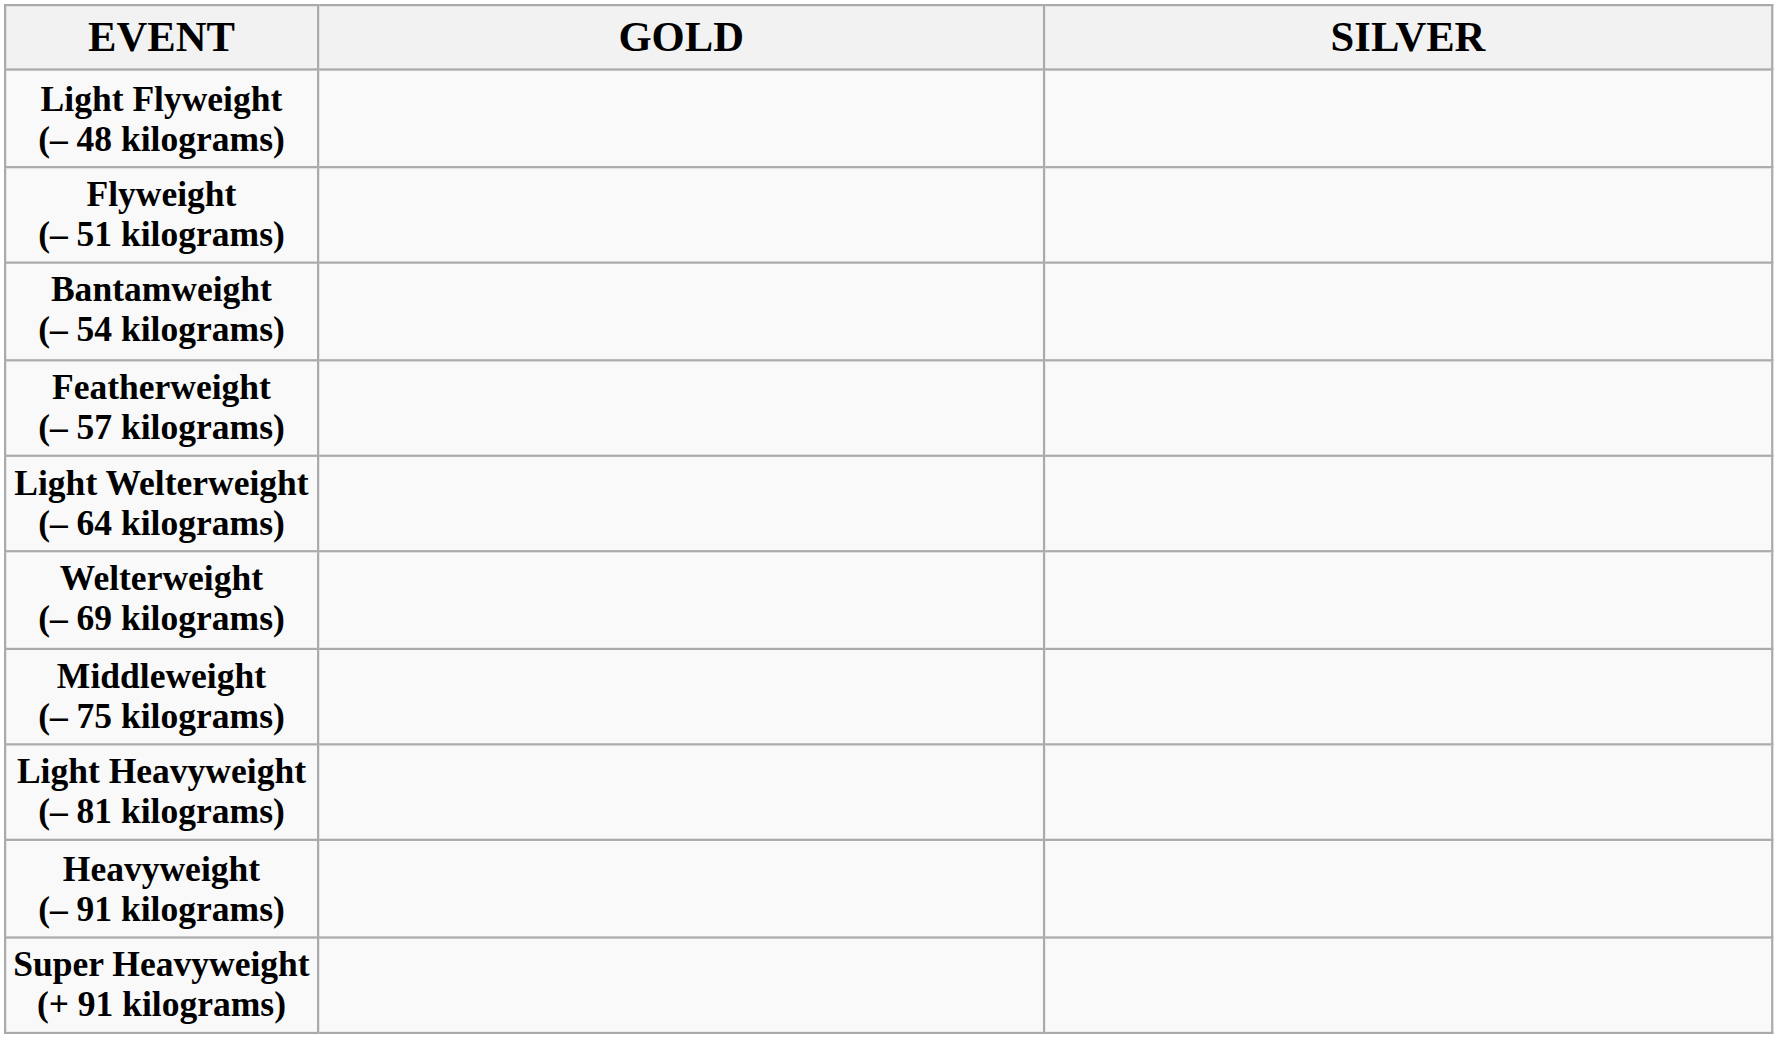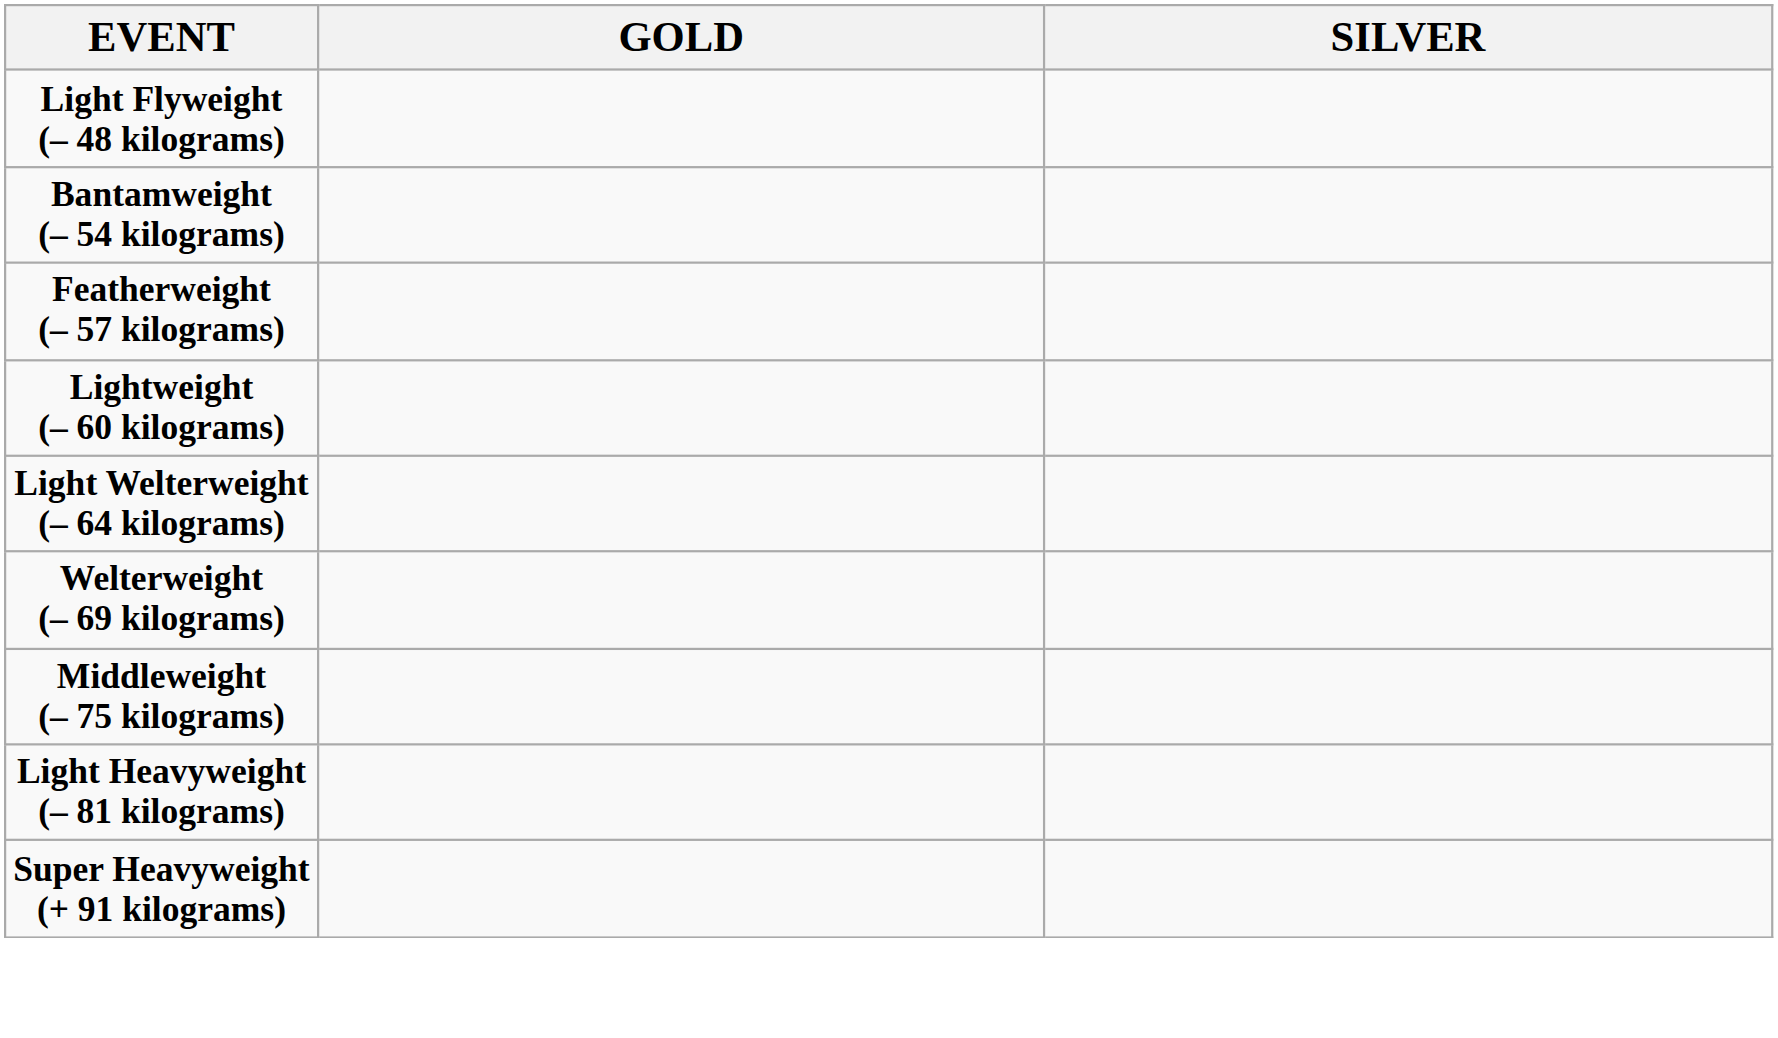- row: Flyweight (– 51 kilograms)
+ row: Lightweight (– 60 kilograms)
- row: Heavyweight (– 91 kilograms)
